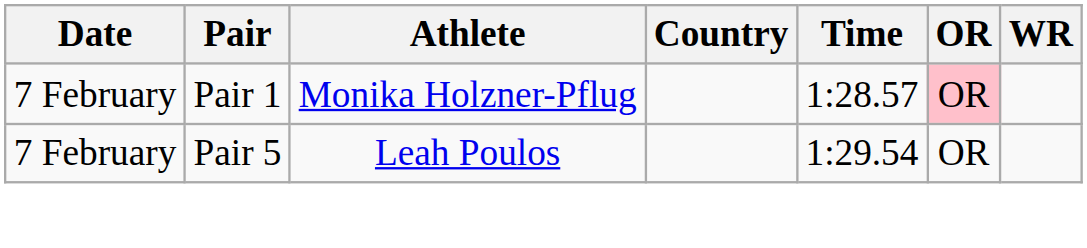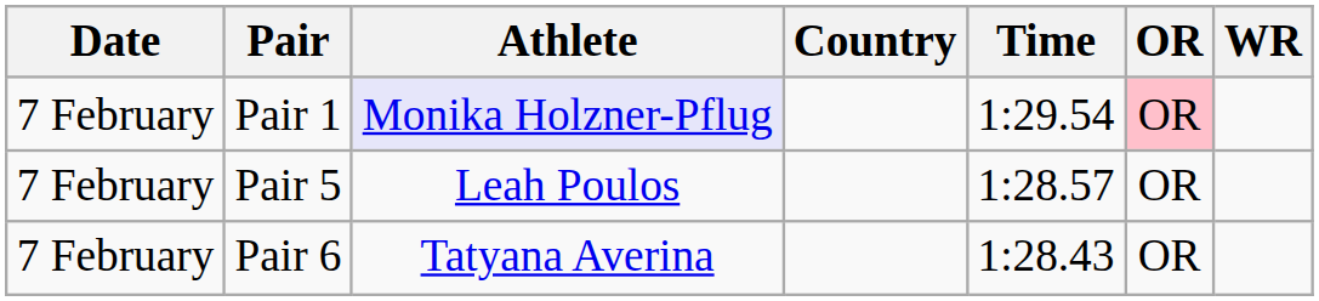Pair 1 | Athlete: no background -> lavender background
Pair 1 | Time: 1:28.57 -> 1:29.54
Pair 5 | Time: 1:29.54 -> 1:28.57
+ row: 7 February | Pair 6 | Tatyana Averina | 1:28.43 | OR
